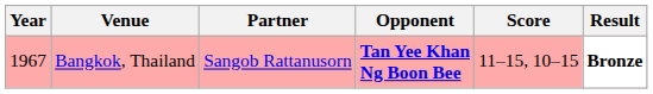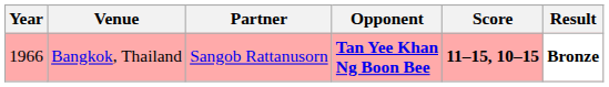Bangkok, Thailand | Year: 1967 -> 1966
Bangkok, Thailand | Score: normal -> bold
